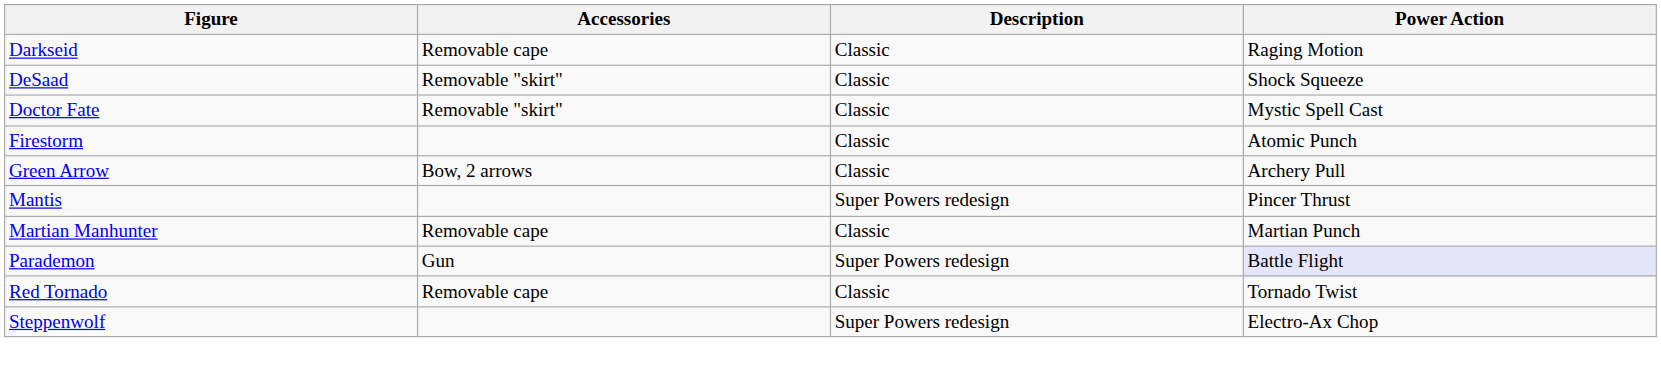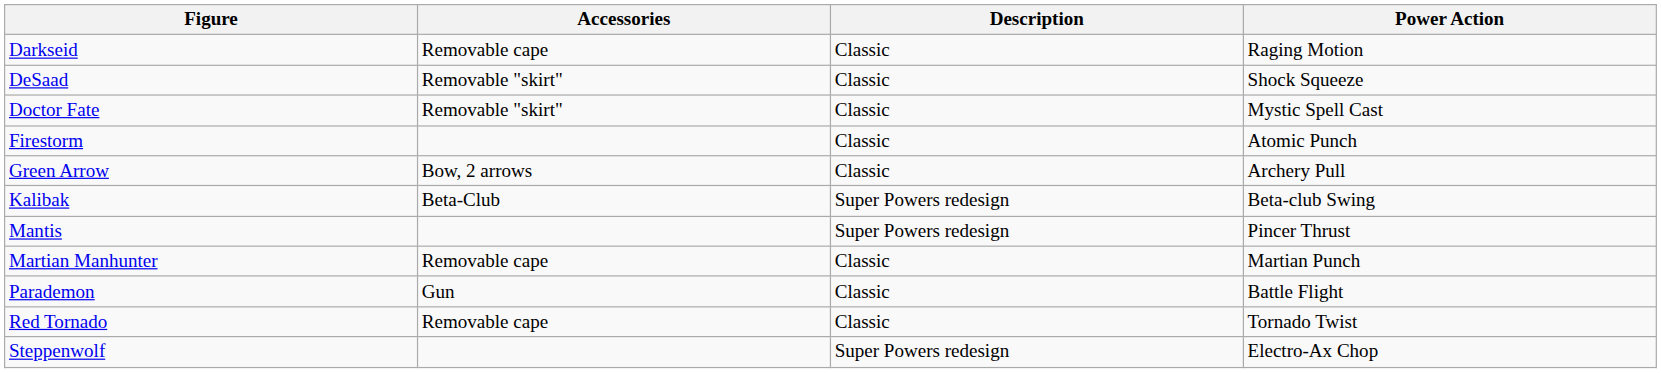+ row: Kalibak | Beta-Club | Super Powers redesign | Beta-club Swing
Parademon | Description: Super Powers redesign -> Classic
Parademon | Power Action: lavender background -> no background
